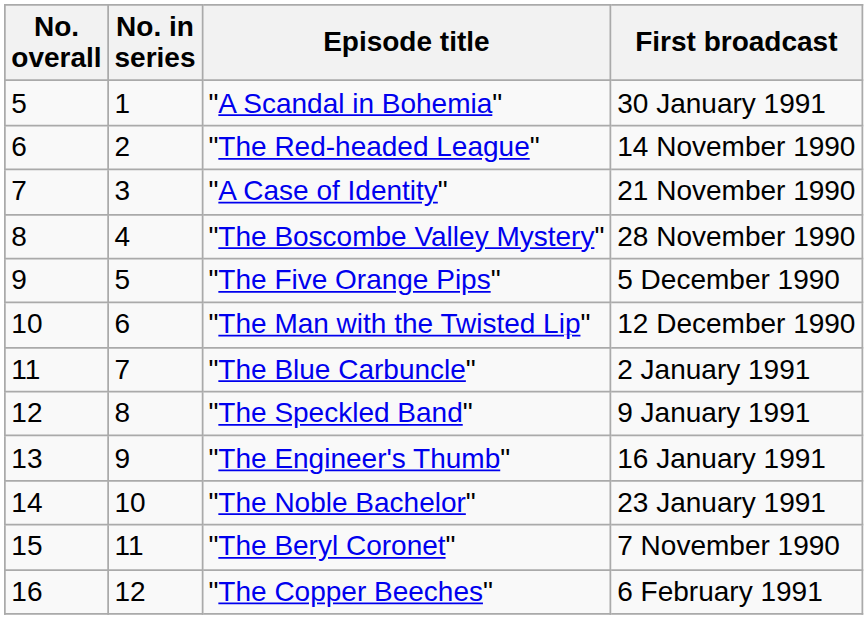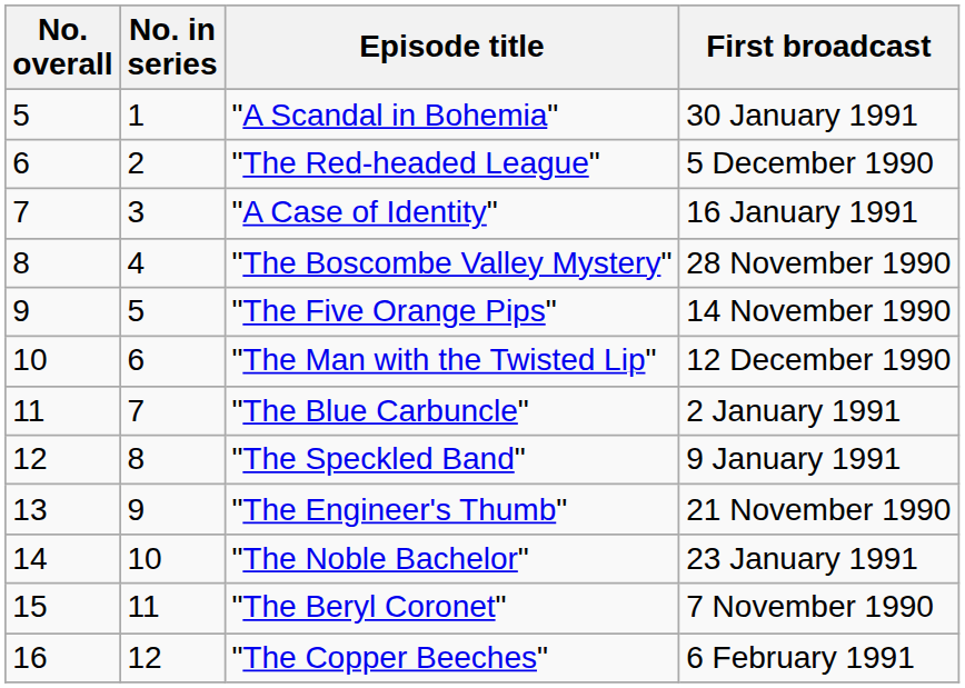"The Red-headed League" | First broadcast: 14 November 1990 -> 5 December 1990
"A Case of Identity" | First broadcast: 21 November 1990 -> 16 January 1991
"The Five Orange Pips" | First broadcast: 5 December 1990 -> 14 November 1990
"The Engineer's Thumb" | First broadcast: 16 January 1991 -> 21 November 1990
